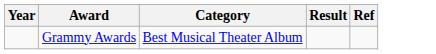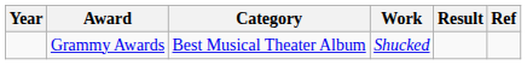+ column: Work | Shucked
